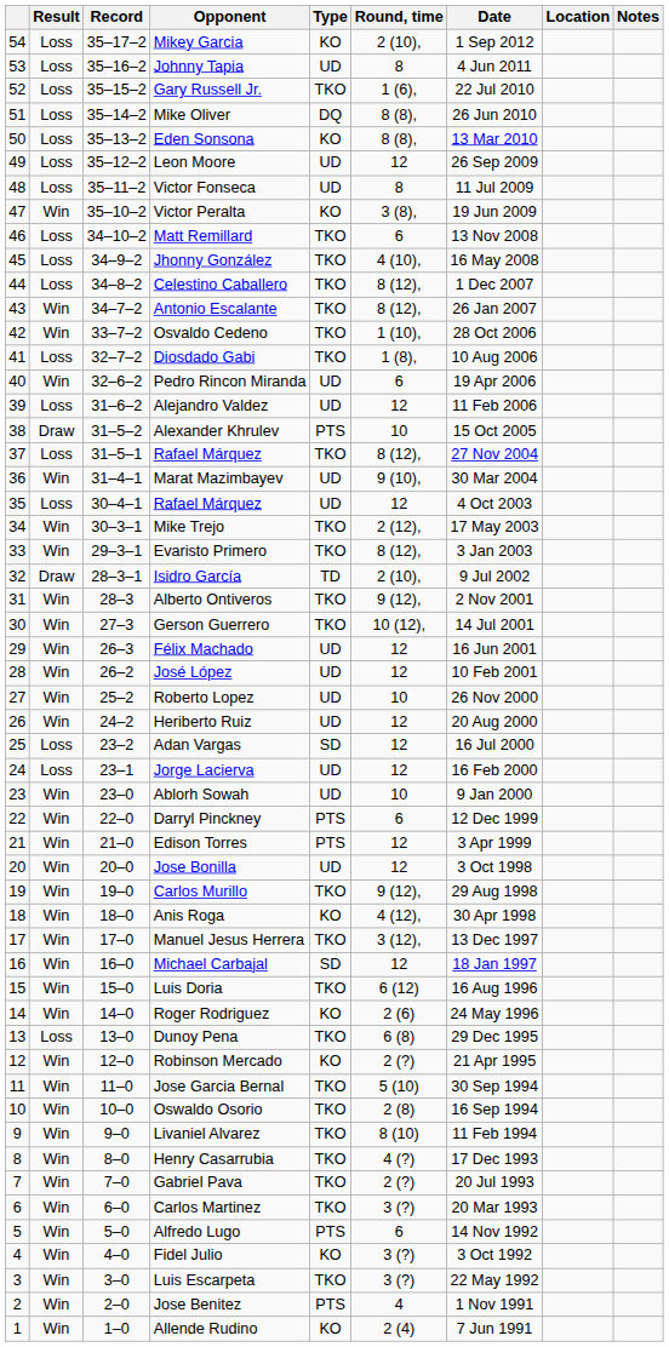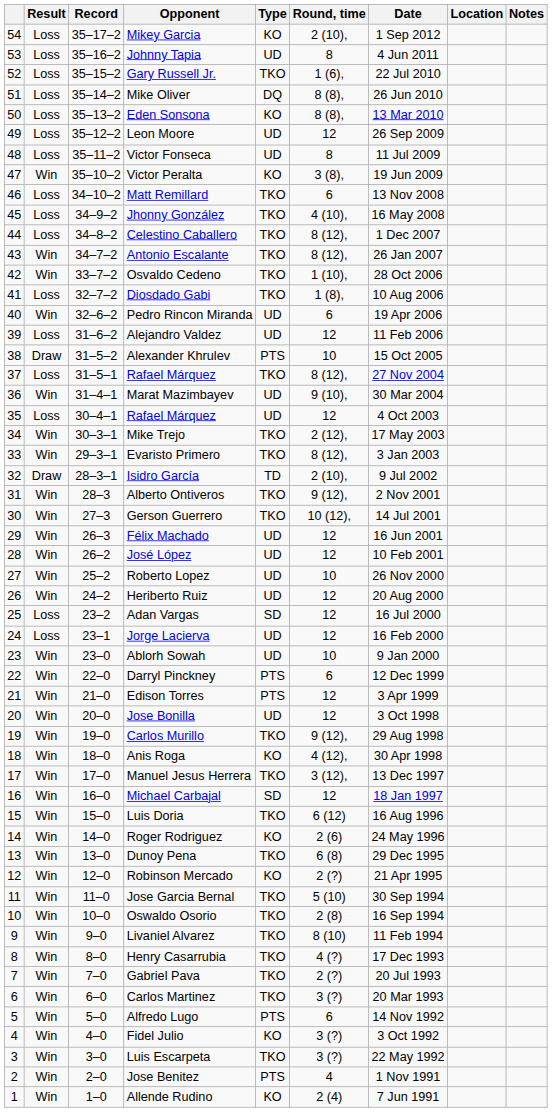Dunoy Pena | Result: Loss -> Win
